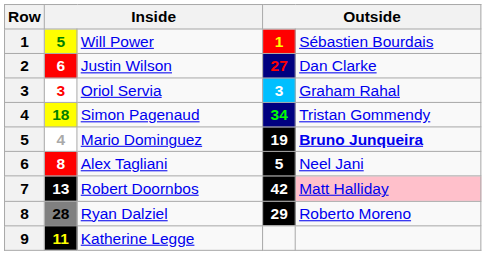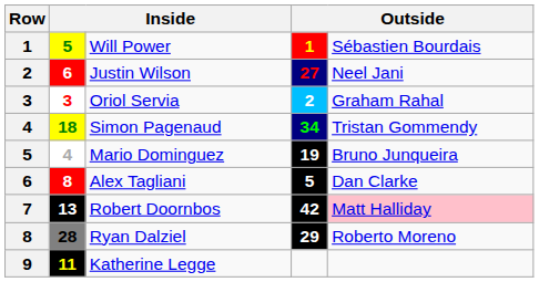Justin Wilson | column 5: Dan Clarke -> Neel Jani
Oriol Servia | column 4: 3 -> 2
Mario Dominguez | column 5: bold -> normal
Alex Tagliani | column 5: Neel Jani -> Dan Clarke
